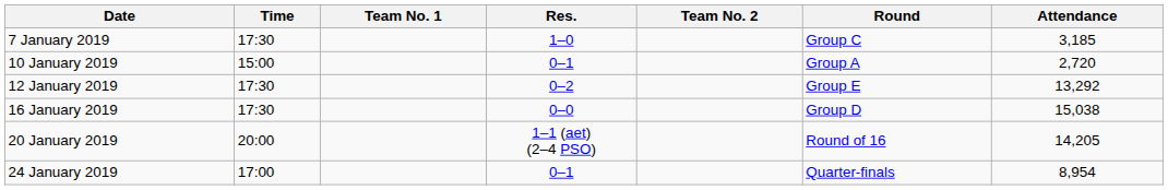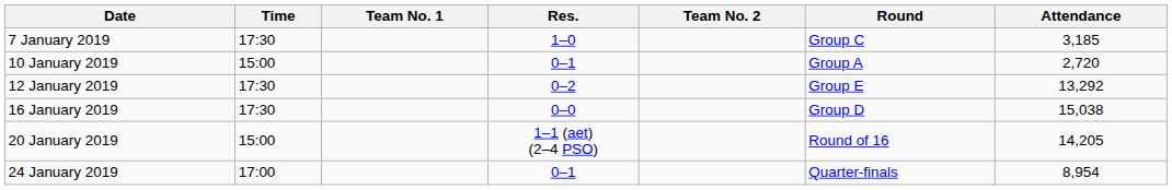20 January 2019 | Time: 20:00 -> 15:00
